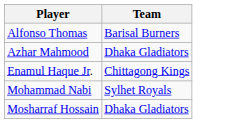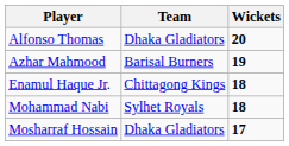+ column: Wickets | 20 | 19 | 18 | 18 | 17
Alfonso Thomas | Team: Barisal Burners -> Dhaka Gladiators
Azhar Mahmood | Team: Dhaka Gladiators -> Barisal Burners
